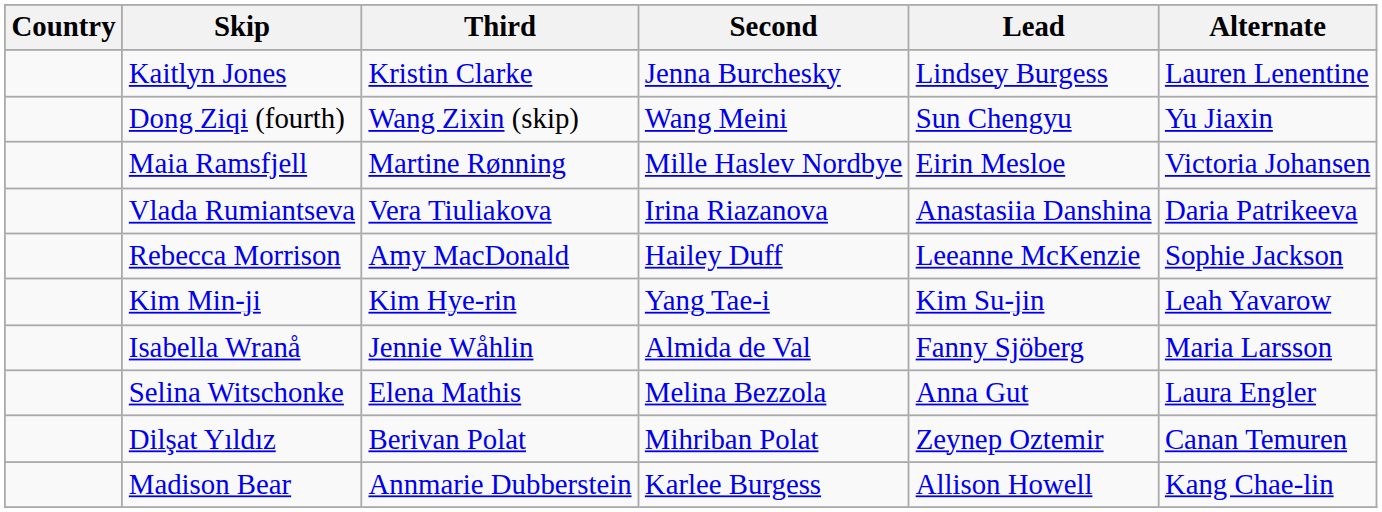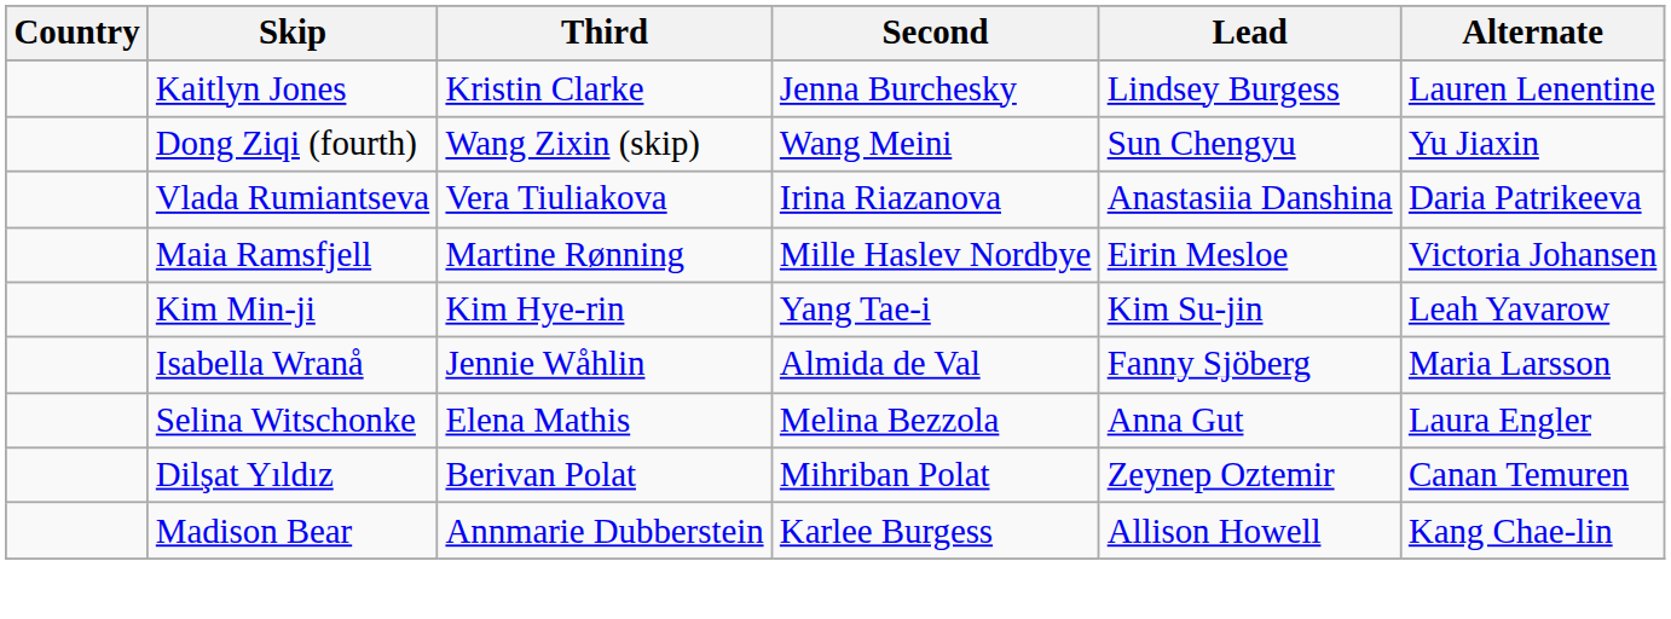rows swapped: Maia Ramsfjell <-> Vlada Rumiantseva
- row: Rebecca Morrison | Amy MacDonald | Hailey Duff | Leeanne McKenzie | Sophie Jackson
